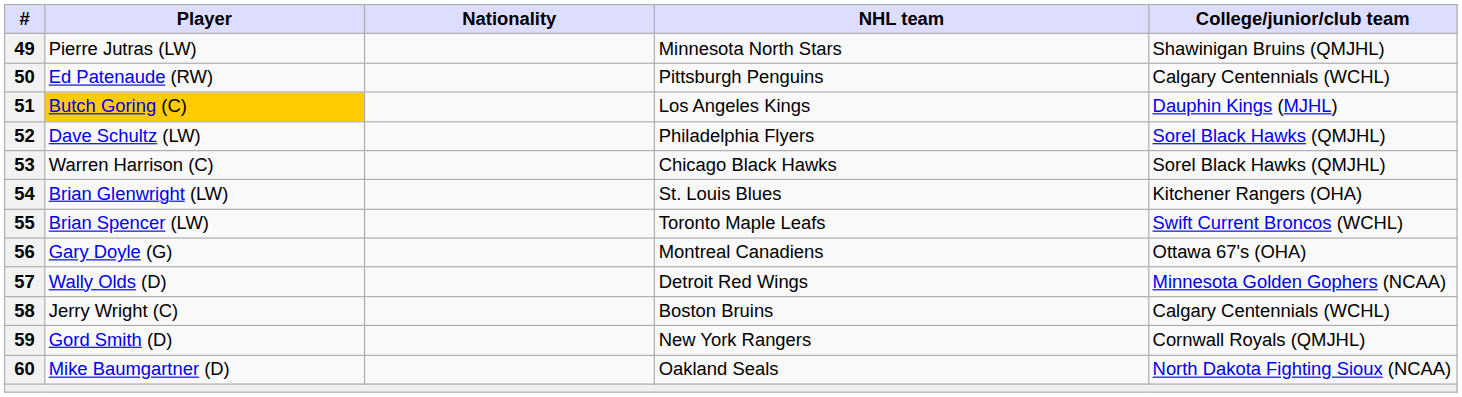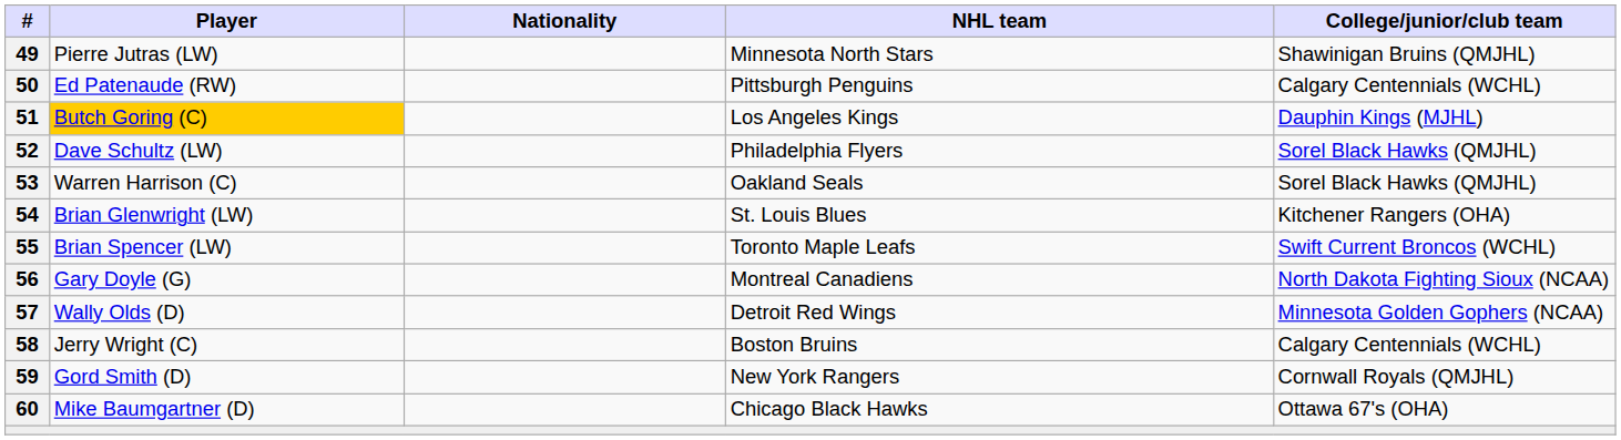53 | NHL team: Chicago Black Hawks -> Oakland Seals
56 | College/junior/club team: Ottawa 67's (OHA) -> North Dakota Fighting Sioux (NCAA)
60 | NHL team: Oakland Seals -> Chicago Black Hawks
60 | College/junior/club team: North Dakota Fighting Sioux (NCAA) -> Ottawa 67's (OHA)
